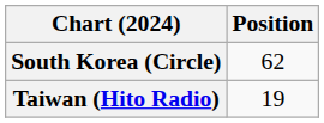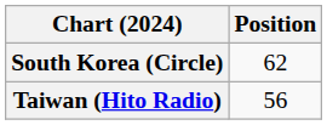Taiwan (Hito Radio) | Position: 19 -> 56
